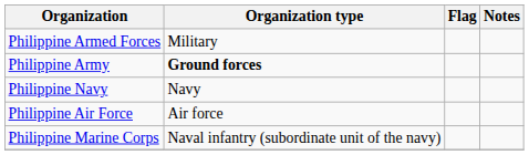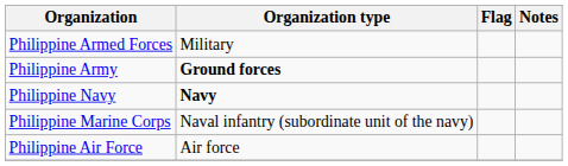Philippine Navy | Organization type: normal -> bold
rows swapped: Philippine Air Force <-> Philippine Marine Corps
